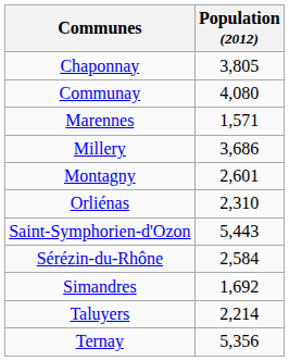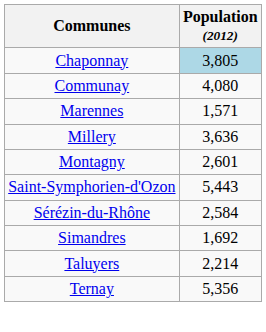Chaponnay | Population (2012): no background -> lightblue background
Millery | Population (2012): 3,686 -> 3,636
- row: Orliénas | 2,310
